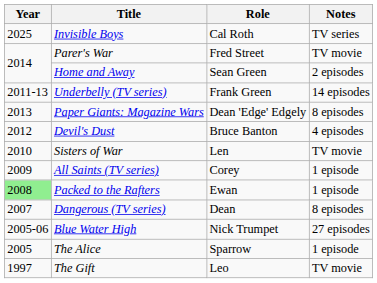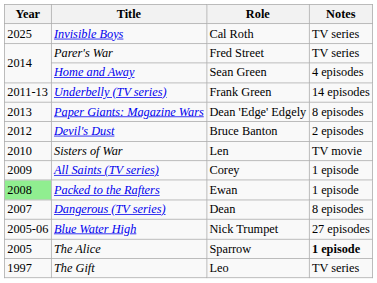Parer's War | Notes: TV movie -> TV series
Home and Away | Notes: 2 episodes -> 4 episodes
Devil's Dust | Notes: 4 episodes -> 2 episodes
The Alice | Notes: normal -> bold
The Gift | Notes: TV movie -> TV series
